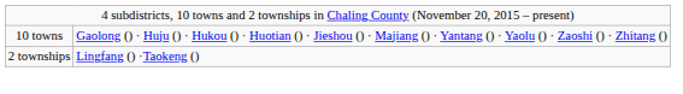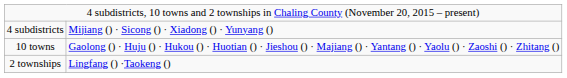+ row: 4 subdistricts | Mijiang () · Sicong () · Xiadong () · Yunyang ()
